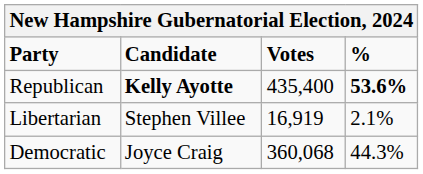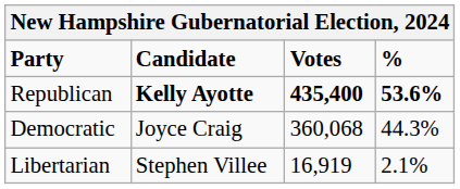Republican | Votes: normal -> bold
rows swapped: Democratic <-> Libertarian
